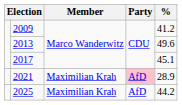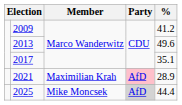2017 | %: 45.1 -> 35.1
2025 | Member: Maximilian Krah -> Mike Moncsek
2025 | Party: no background -> lightgrey background
2025 | %: 44.2 -> 44.4
